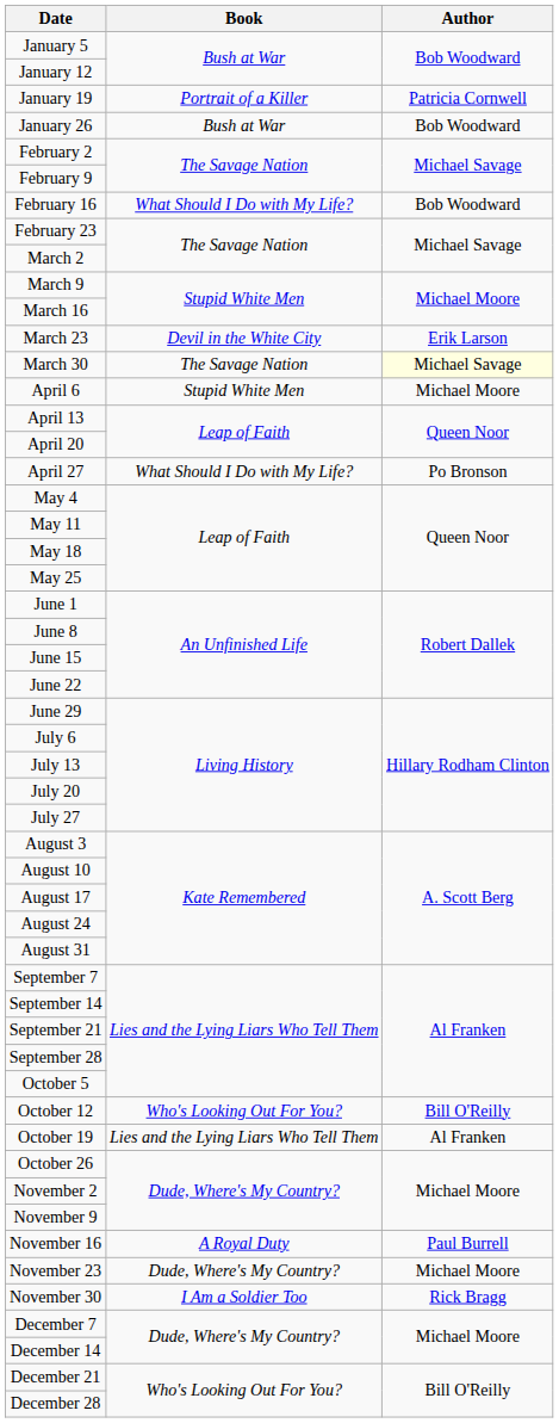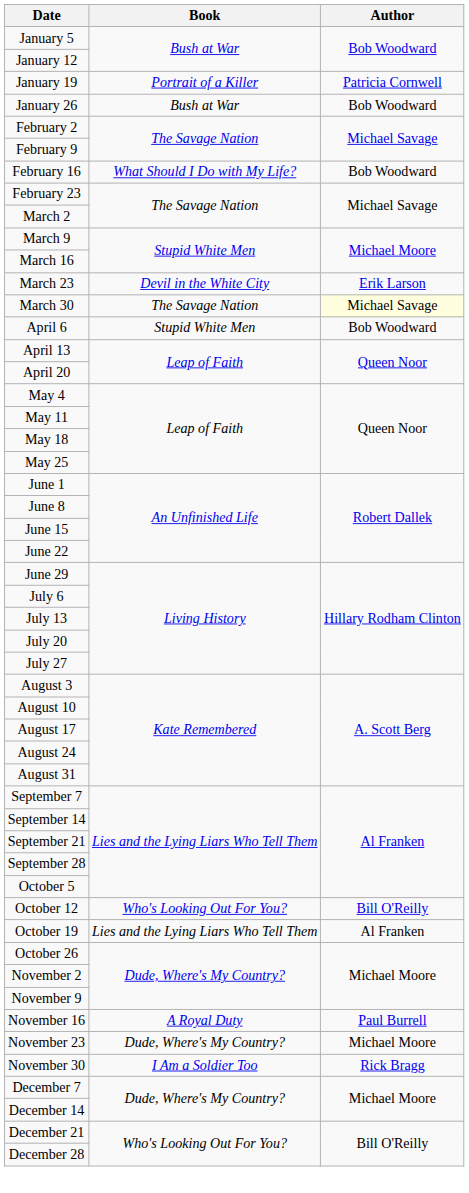April 6 | Author: Michael Moore -> Bob Woodward
- row: April 27 | What Should I Do with My Life? | Po Bronson
